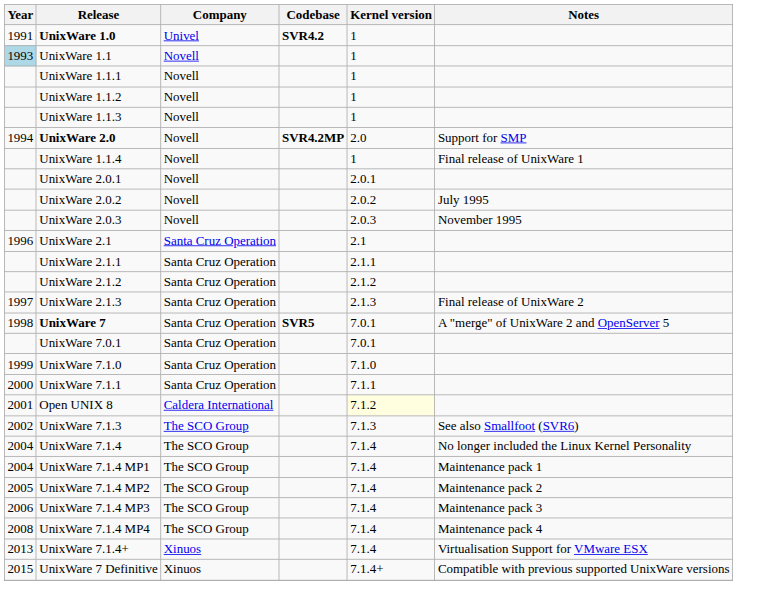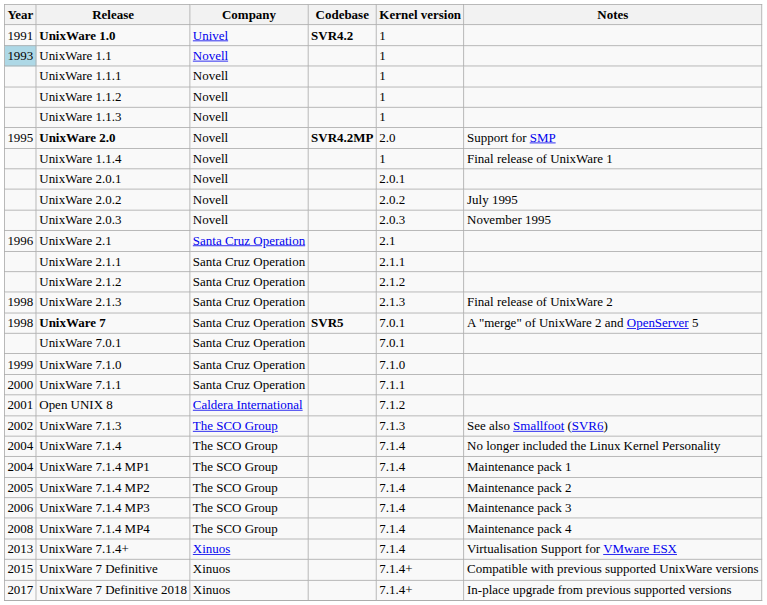UnixWare 2.0 | Year: 1994 -> 1995
UnixWare 2.1.3 | Year: 1997 -> 1998
Open UNIX 8 | Kernel version: lightyellow background -> no background
+ row: 2017 | UnixWare 7 Definitive 2018 | Xinuos | 7.1.4+ | In-place upgrade from previous supported versions
